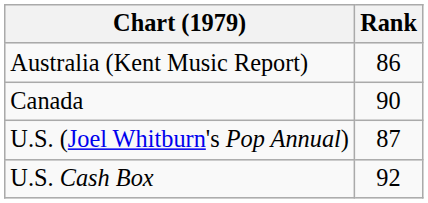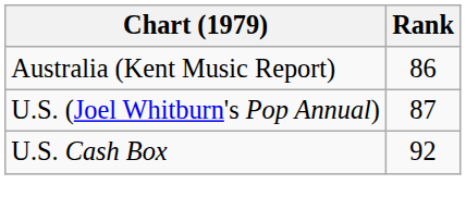- row: Canada | 90
